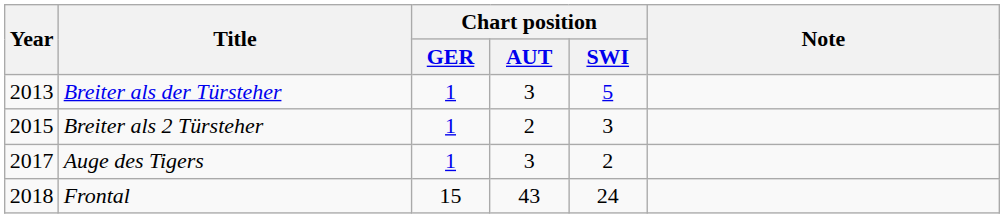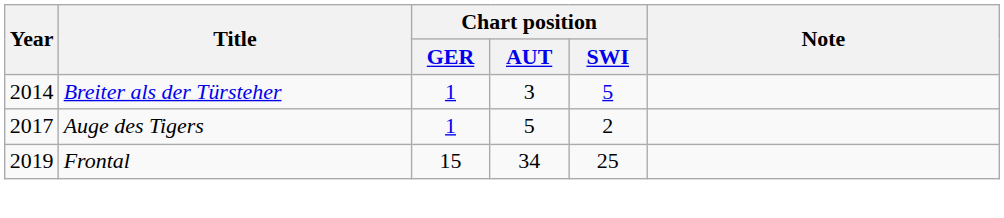Breiter als der Türsteher | Year: 2013 -> 2014
- row: 2015 | Breiter als 2 Türsteher | 1 | 2 | 3
Auge des Tigers | Chart position / AUT: 3 -> 5
Frontal | Year: 2018 -> 2019
Frontal | Chart position / AUT: 43 -> 34
Frontal | Chart position / SWI: 24 -> 25
